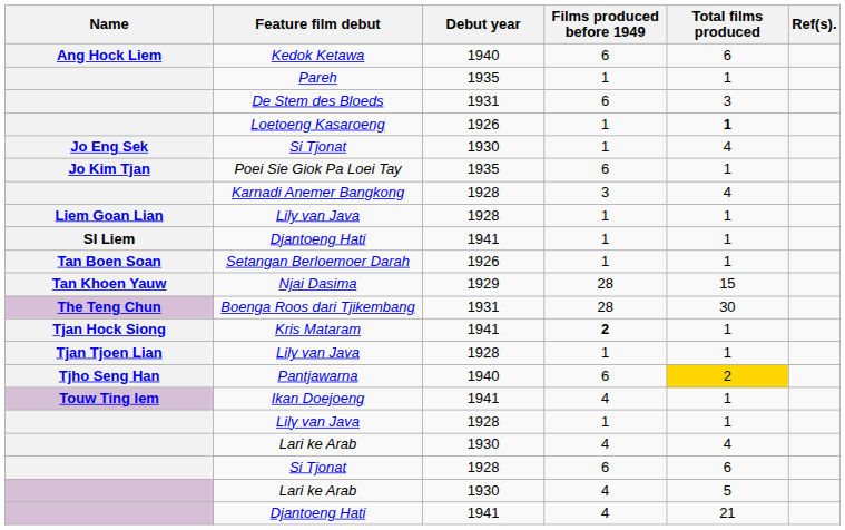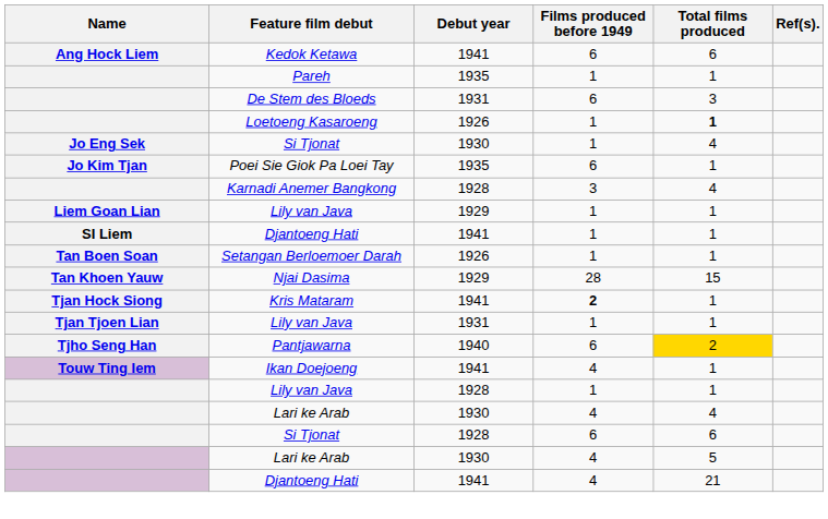Kedok Ketawa | Debut year: 1940 -> 1941
Liem Goan Lian / Lily van Java | Debut year: 1928 -> 1929
- row: The Teng Chun | Boenga Roos dari Tjikembang | 1931 | 28 | 30
Tjan Tjoen Lian / Lily van Java | Debut year: 1928 -> 1931
